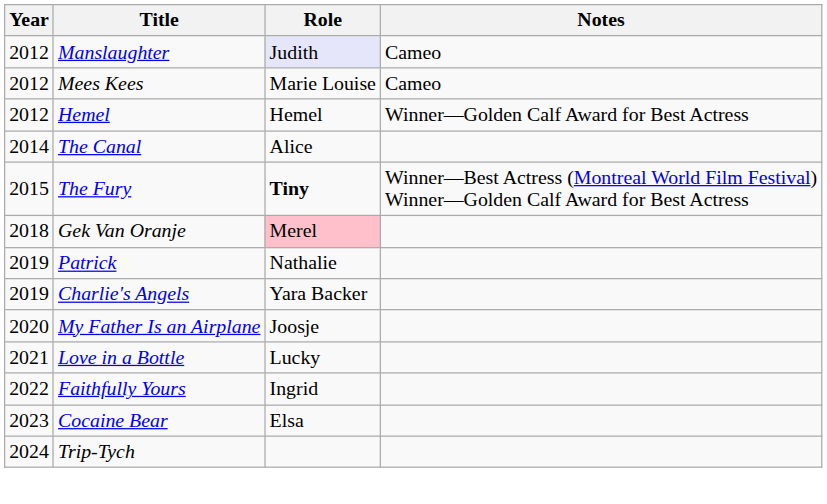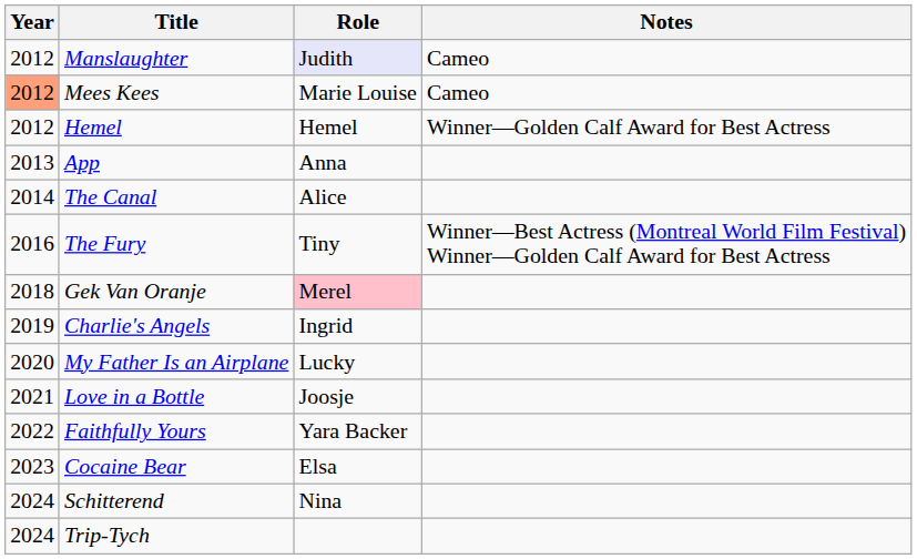Mees Kees | Year: no background -> lightsalmon background
+ row: 2013 | App | Anna
The Fury | Year: 2015 -> 2016
The Fury | Role: bold -> normal
- row: 2019 | Patrick | Nathalie
Charlie's Angels | Role: Yara Backer -> Ingrid
My Father Is an Airplane | Role: Joosje -> Lucky
Love in a Bottle | Role: Lucky -> Joosje
Faithfully Yours | Role: Ingrid -> Yara Backer
+ row: 2024 | Schitterend | Nina
